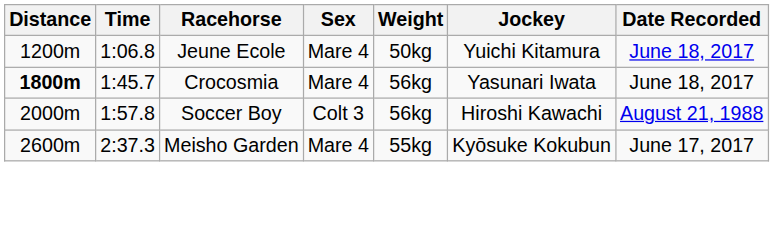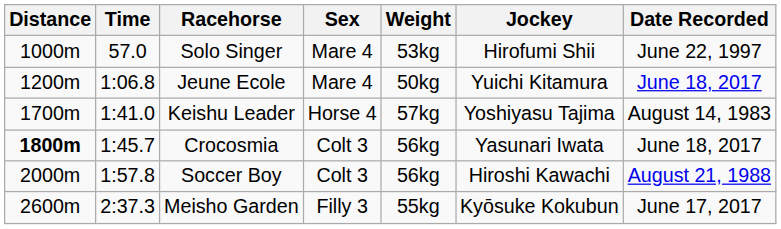+ row: 1000m | 57.0 | Solo Singer | Mare 4 | 53kg | Hirofumi Shii | June 22, 1997
+ row: 1700m | 1:41.0 | Keishu Leader | Horse 4 | 57kg | Yoshiyasu Tajima | August 14, 1983
Crocosmia | Sex: Mare 4 -> Colt 3
Meisho Garden | Sex: Mare 4 -> Filly 3
